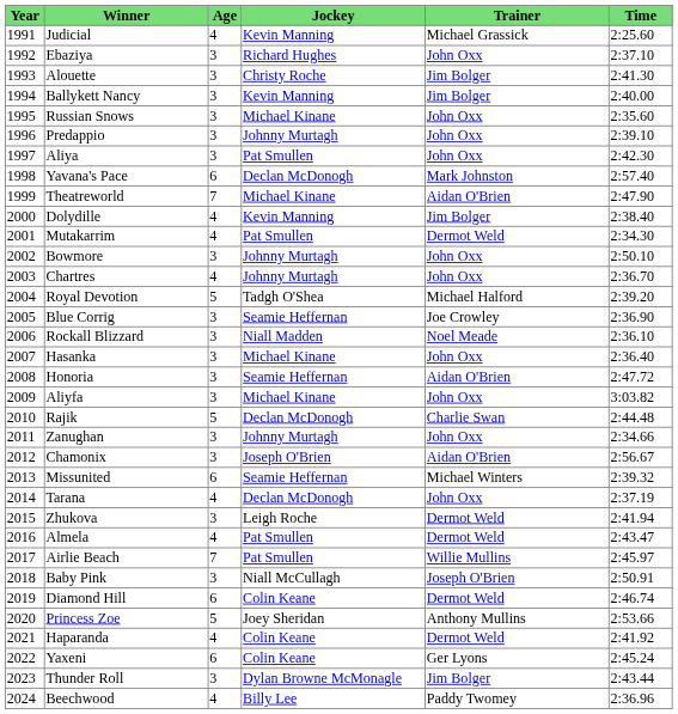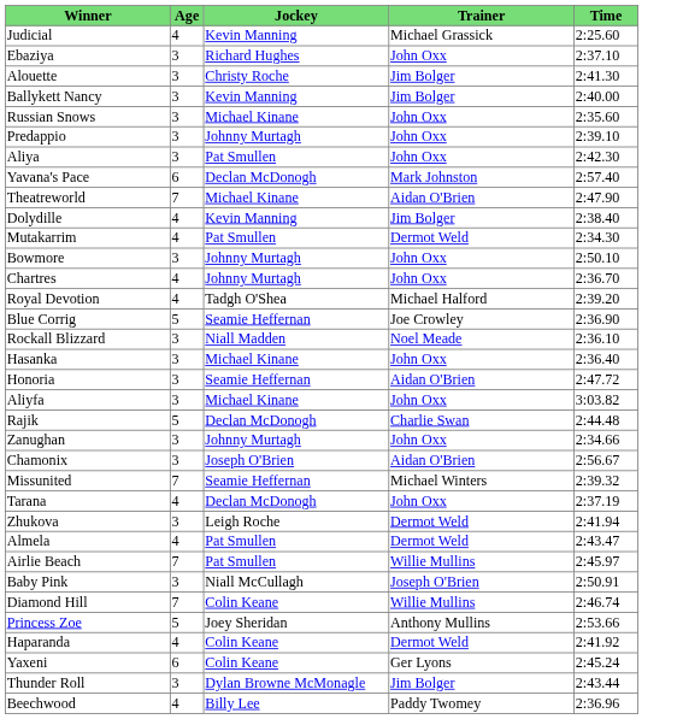- column: Year | 1991 | 1992 | 1993 | 1994 | 1995 | 1996 | 1997 | 1998 | 1999 | 2000 | 2001 | 2002 | 2003 | 2004 | 2005 | 2006 | 2007 | 2008 | 2009 | 2010 | 2011 | 2012 | 2013 | 2014 | 2015 | 2016 | 2017 | 2018 | 2019 | 2020 | 2021 | 2022 | 2023 | 2024
Royal Devotion | Age: 5 -> 4
Blue Corrig | Age: 3 -> 5
Missunited | Age: 6 -> 7
Diamond Hill | Age: 6 -> 7
Diamond Hill | Trainer: Dermot Weld -> Willie Mullins
